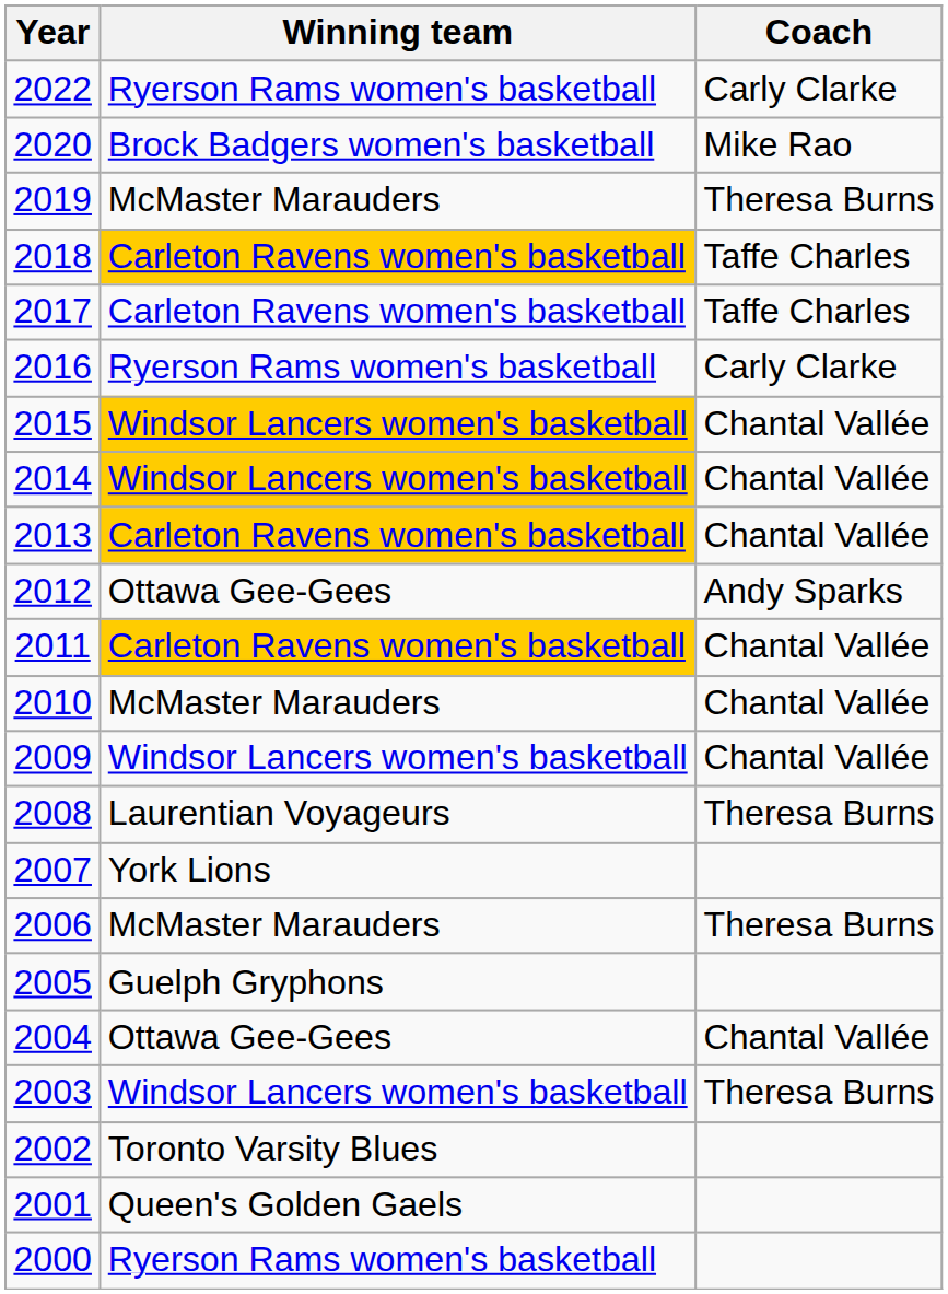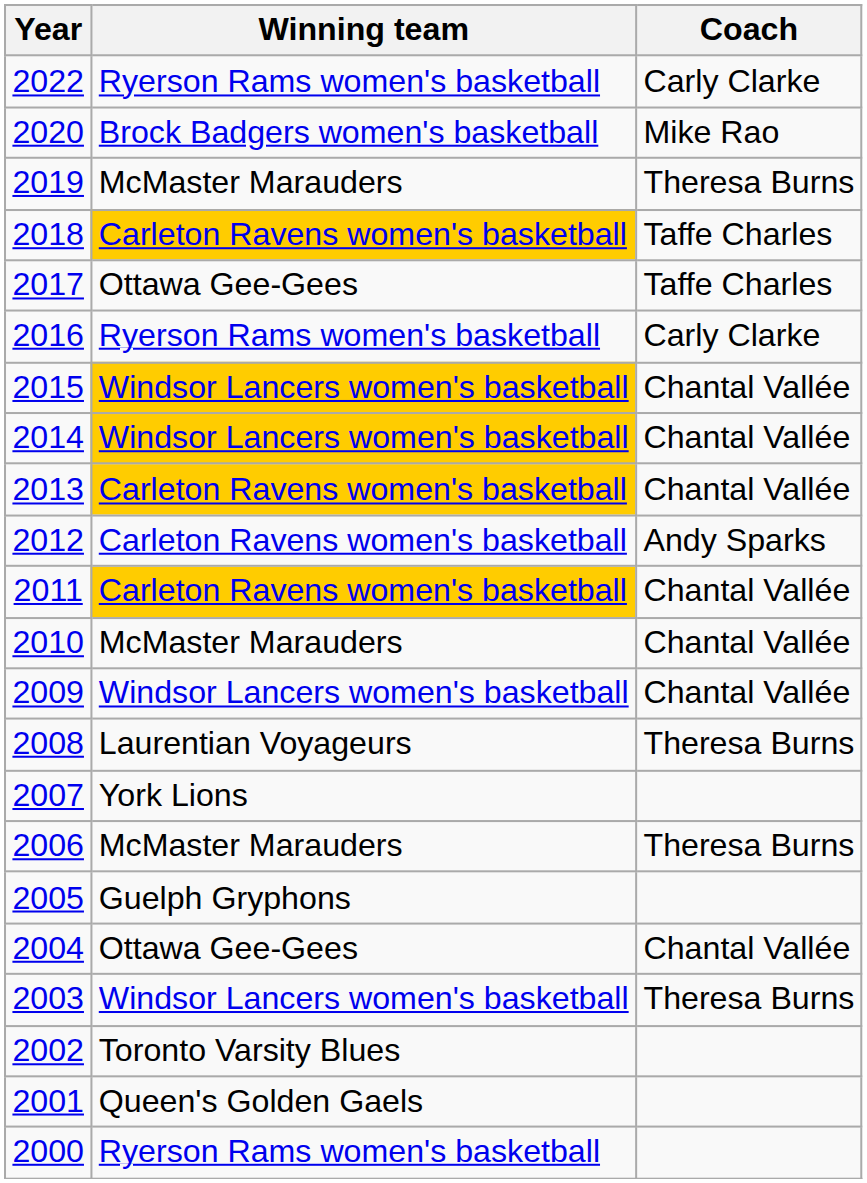2017 | Winning team: Carleton Ravens women's basketball -> Ottawa Gee-Gees
2012 | Winning team: Ottawa Gee-Gees -> Carleton Ravens women's basketball
